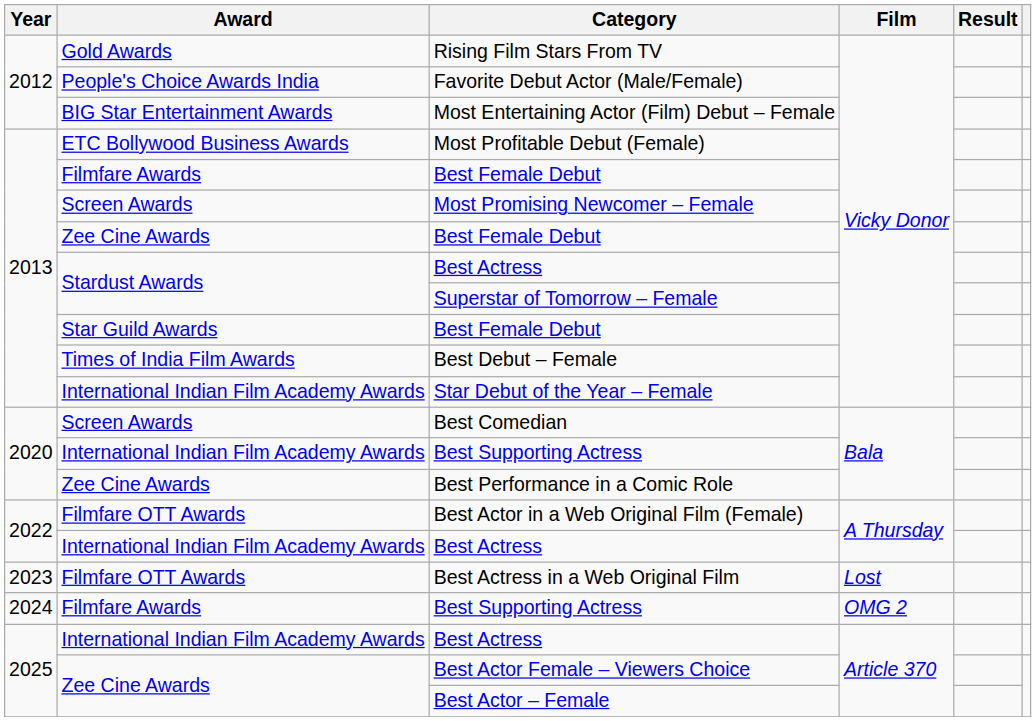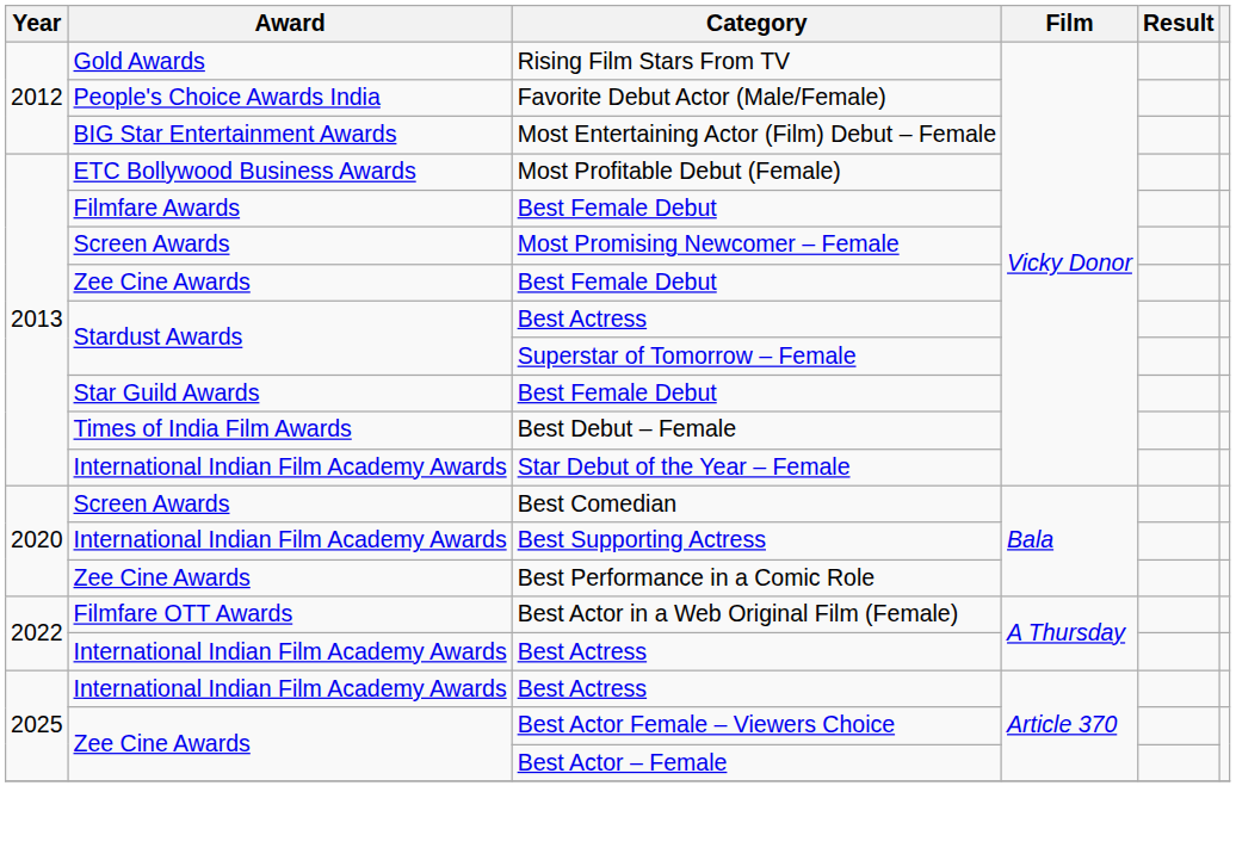- row: 2023 | Filmfare OTT Awards | Best Actress in a Web Original Film | Lost
- row: 2024 | Filmfare Awards | Best Supporting Actress | OMG 2
